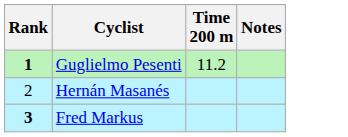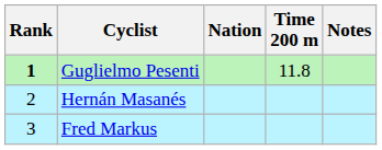+ column: Nation
Guglielmo Pesenti | Time 200 m: 11.2 -> 11.8
Fred Markus | Rank: bold -> normal
